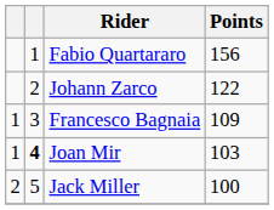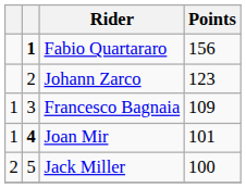Fabio Quartararo | column 2: normal -> bold
Johann Zarco | Points: 122 -> 123
Joan Mir | Points: 103 -> 101
